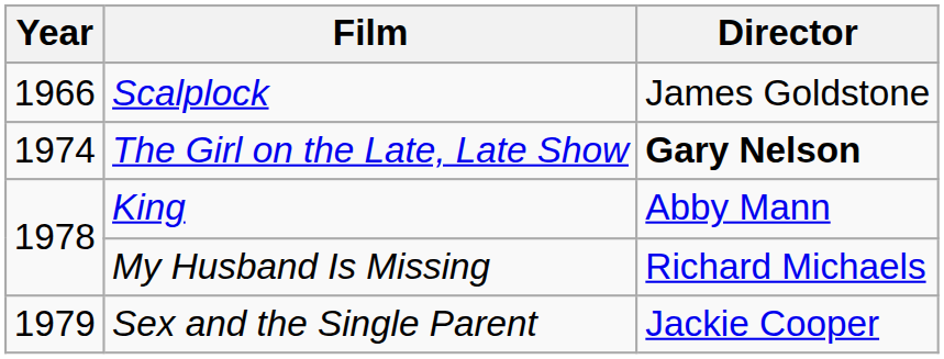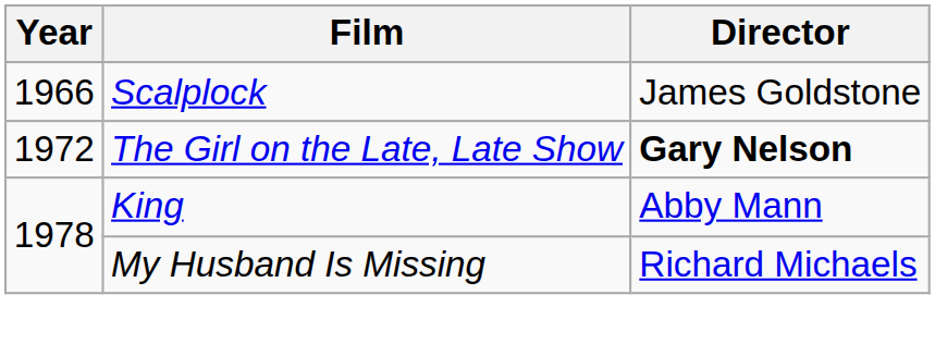The Girl on the Late, Late Show | Year: 1974 -> 1972
- row: 1979 | Sex and the Single Parent | Jackie Cooper
